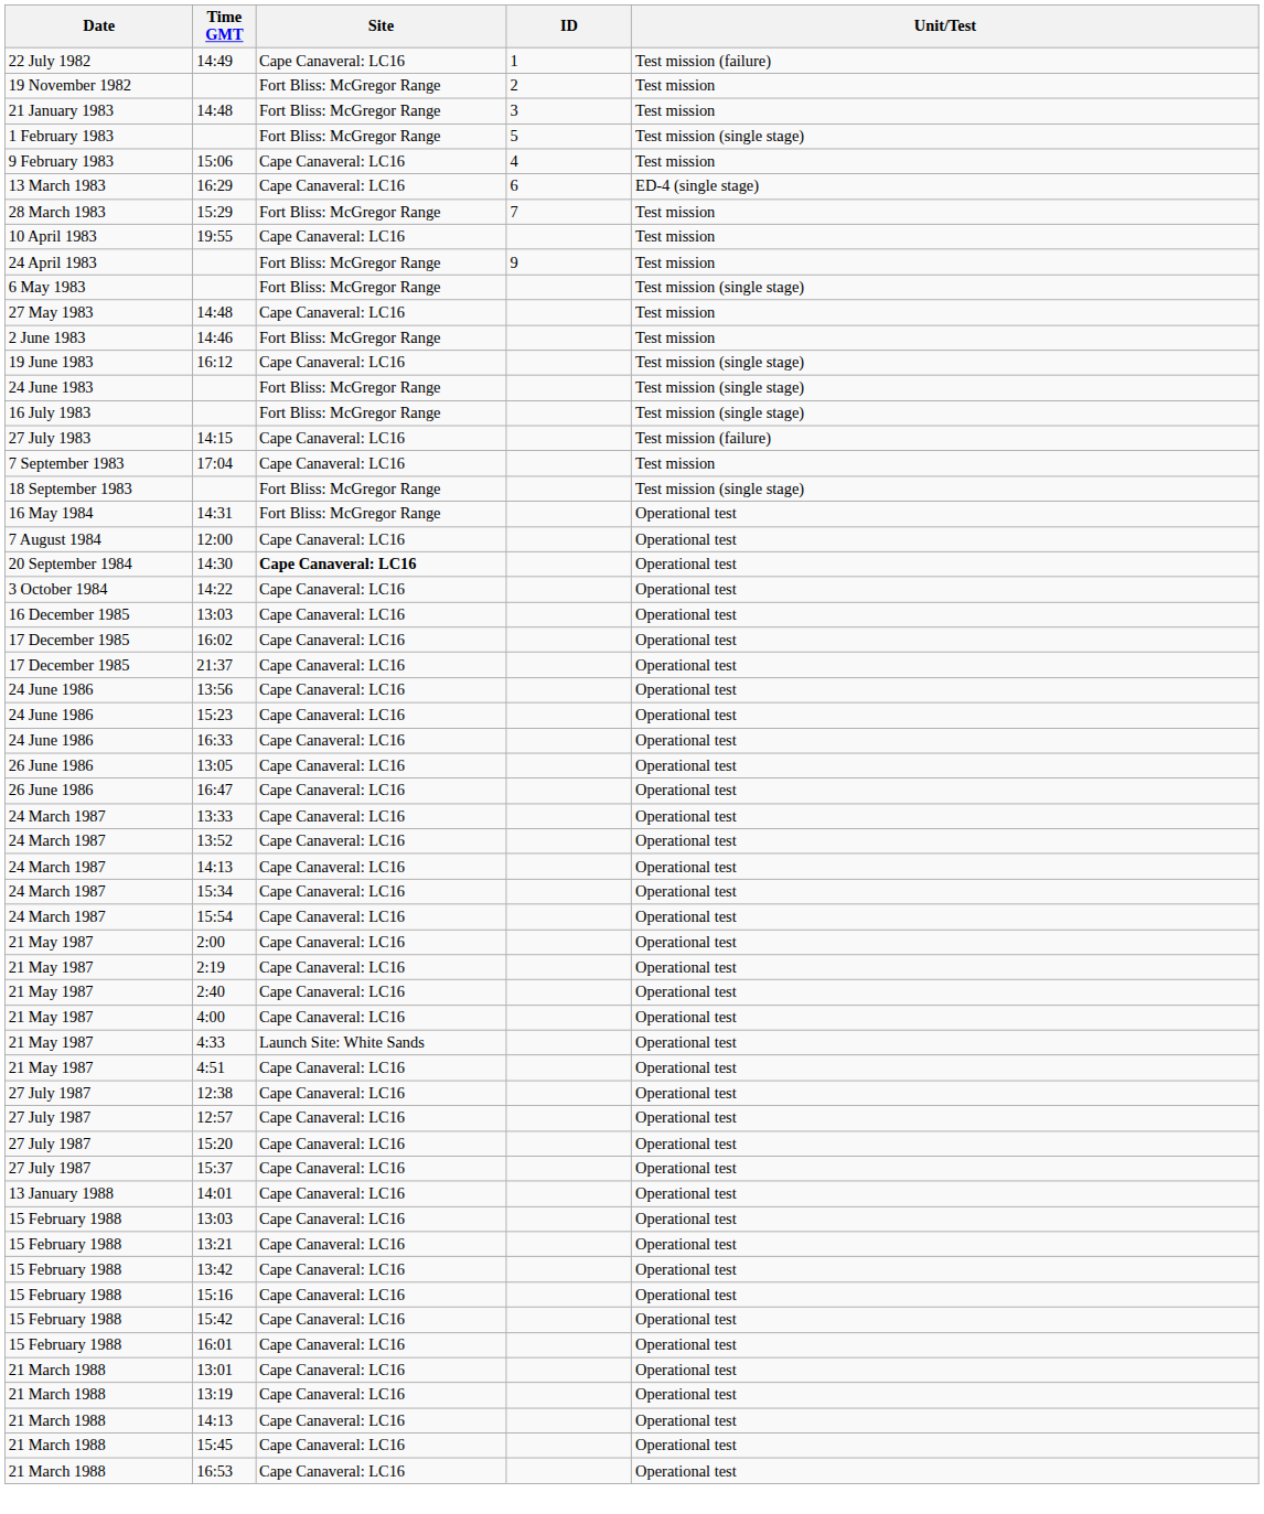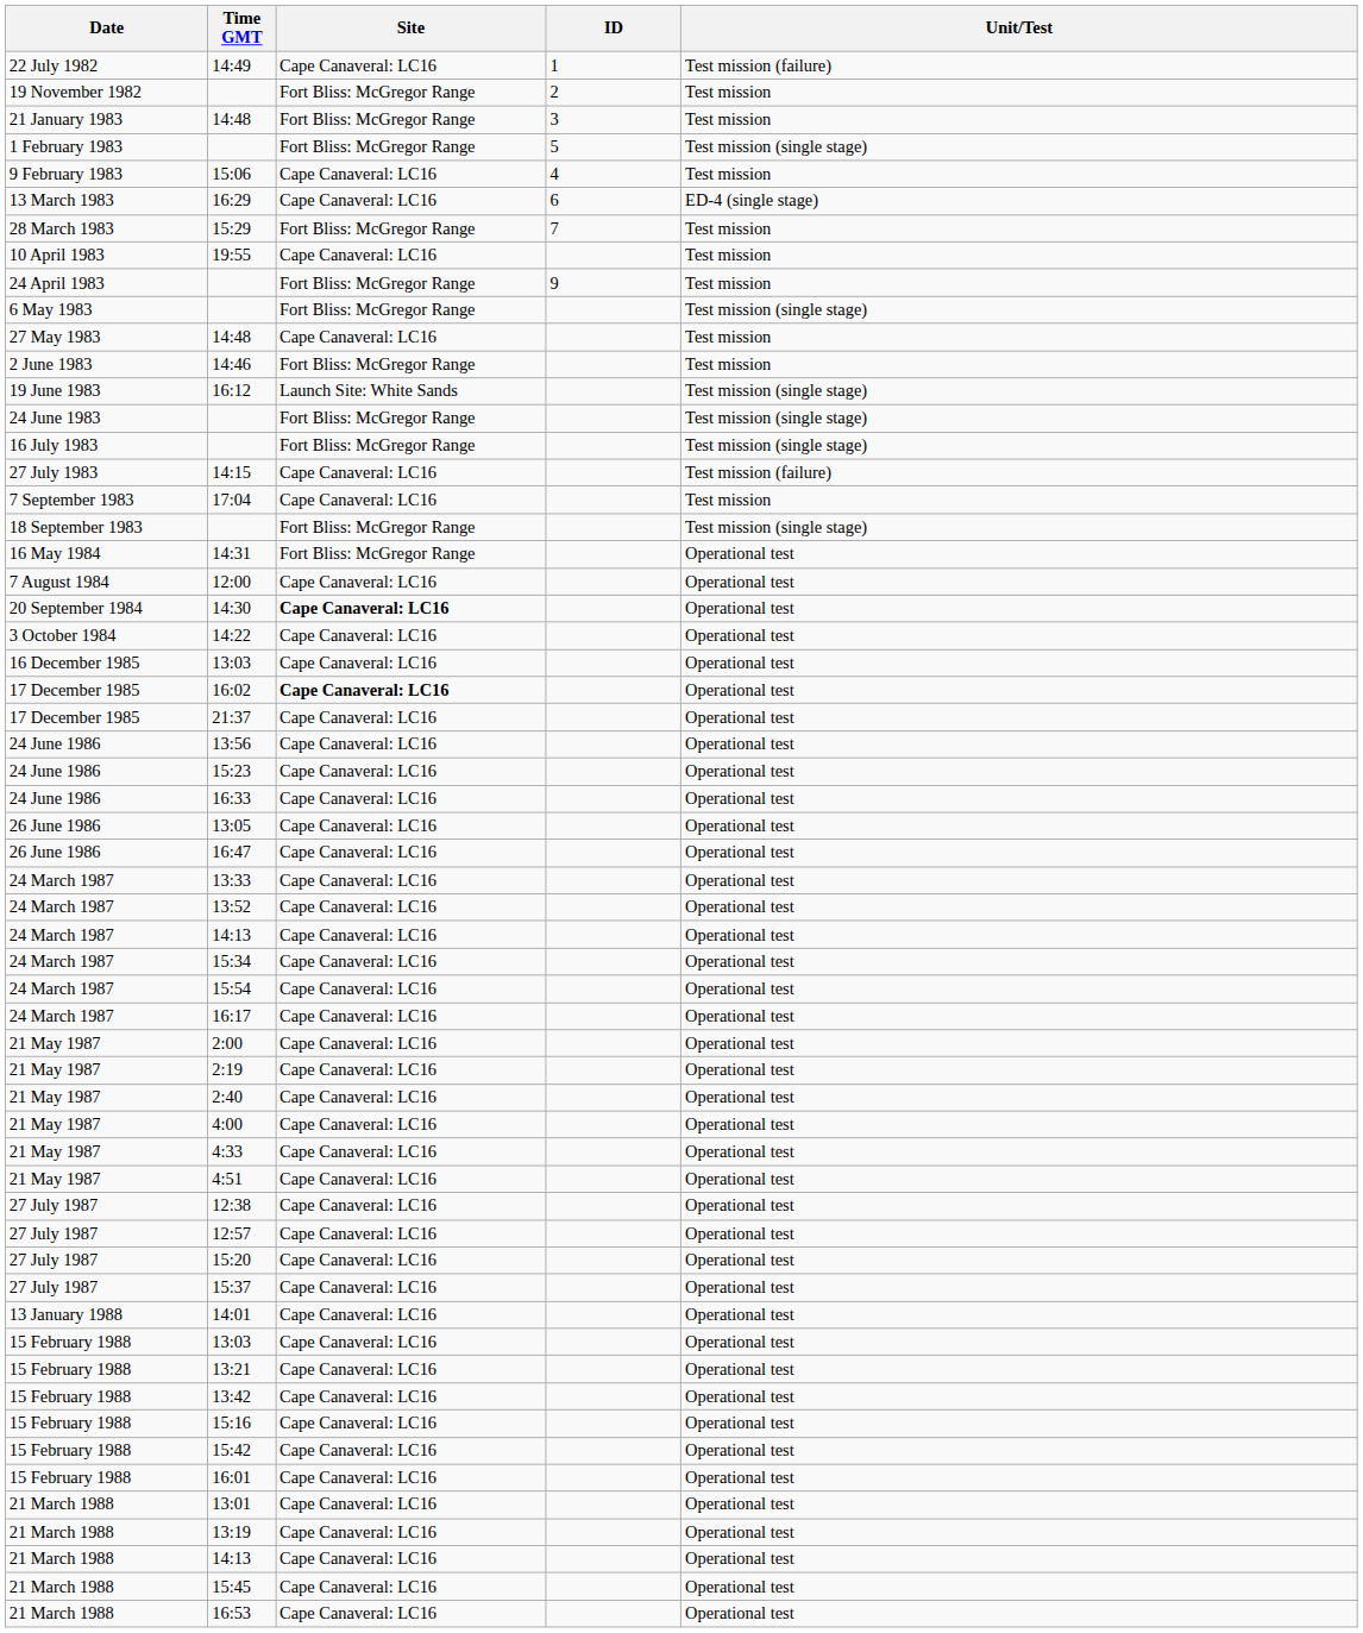16:12 | Site: Cape Canaveral: LC16 -> Launch Site: White Sands
16:02 | Site: normal -> bold
+ row: 24 March 1987 | 16:17 | Cape Canaveral: LC16 | Operational test
4:33 | Site: Launch Site: White Sands -> Cape Canaveral: LC16
